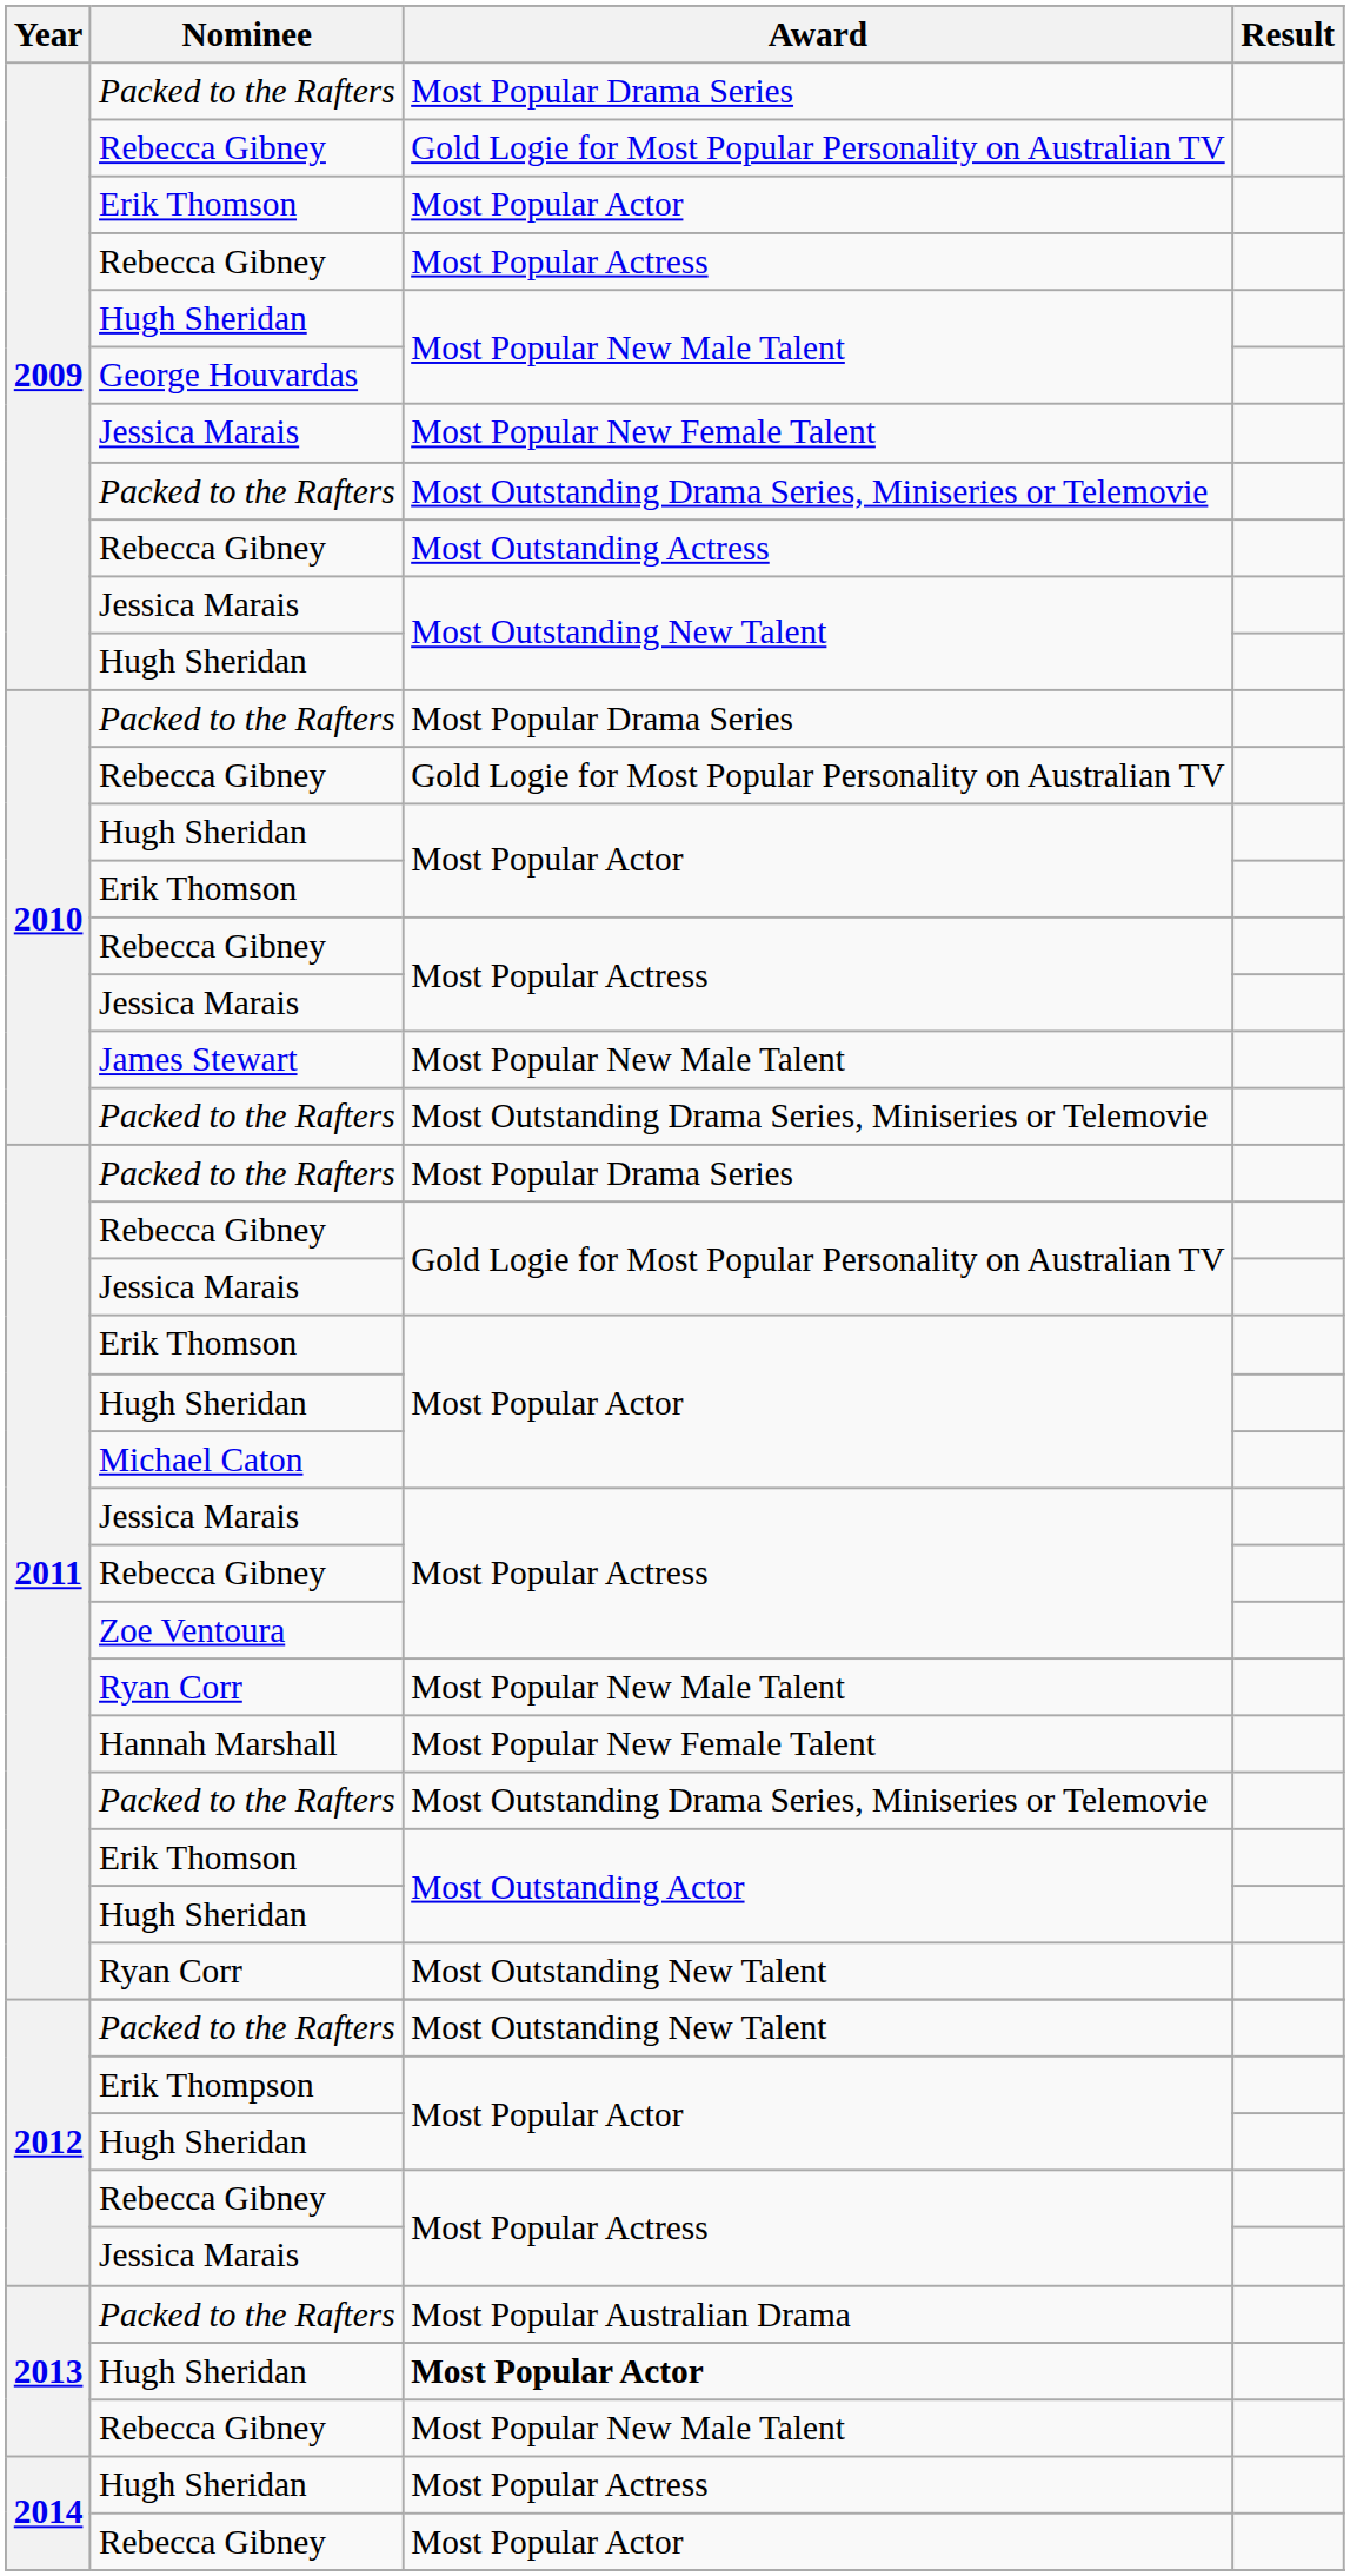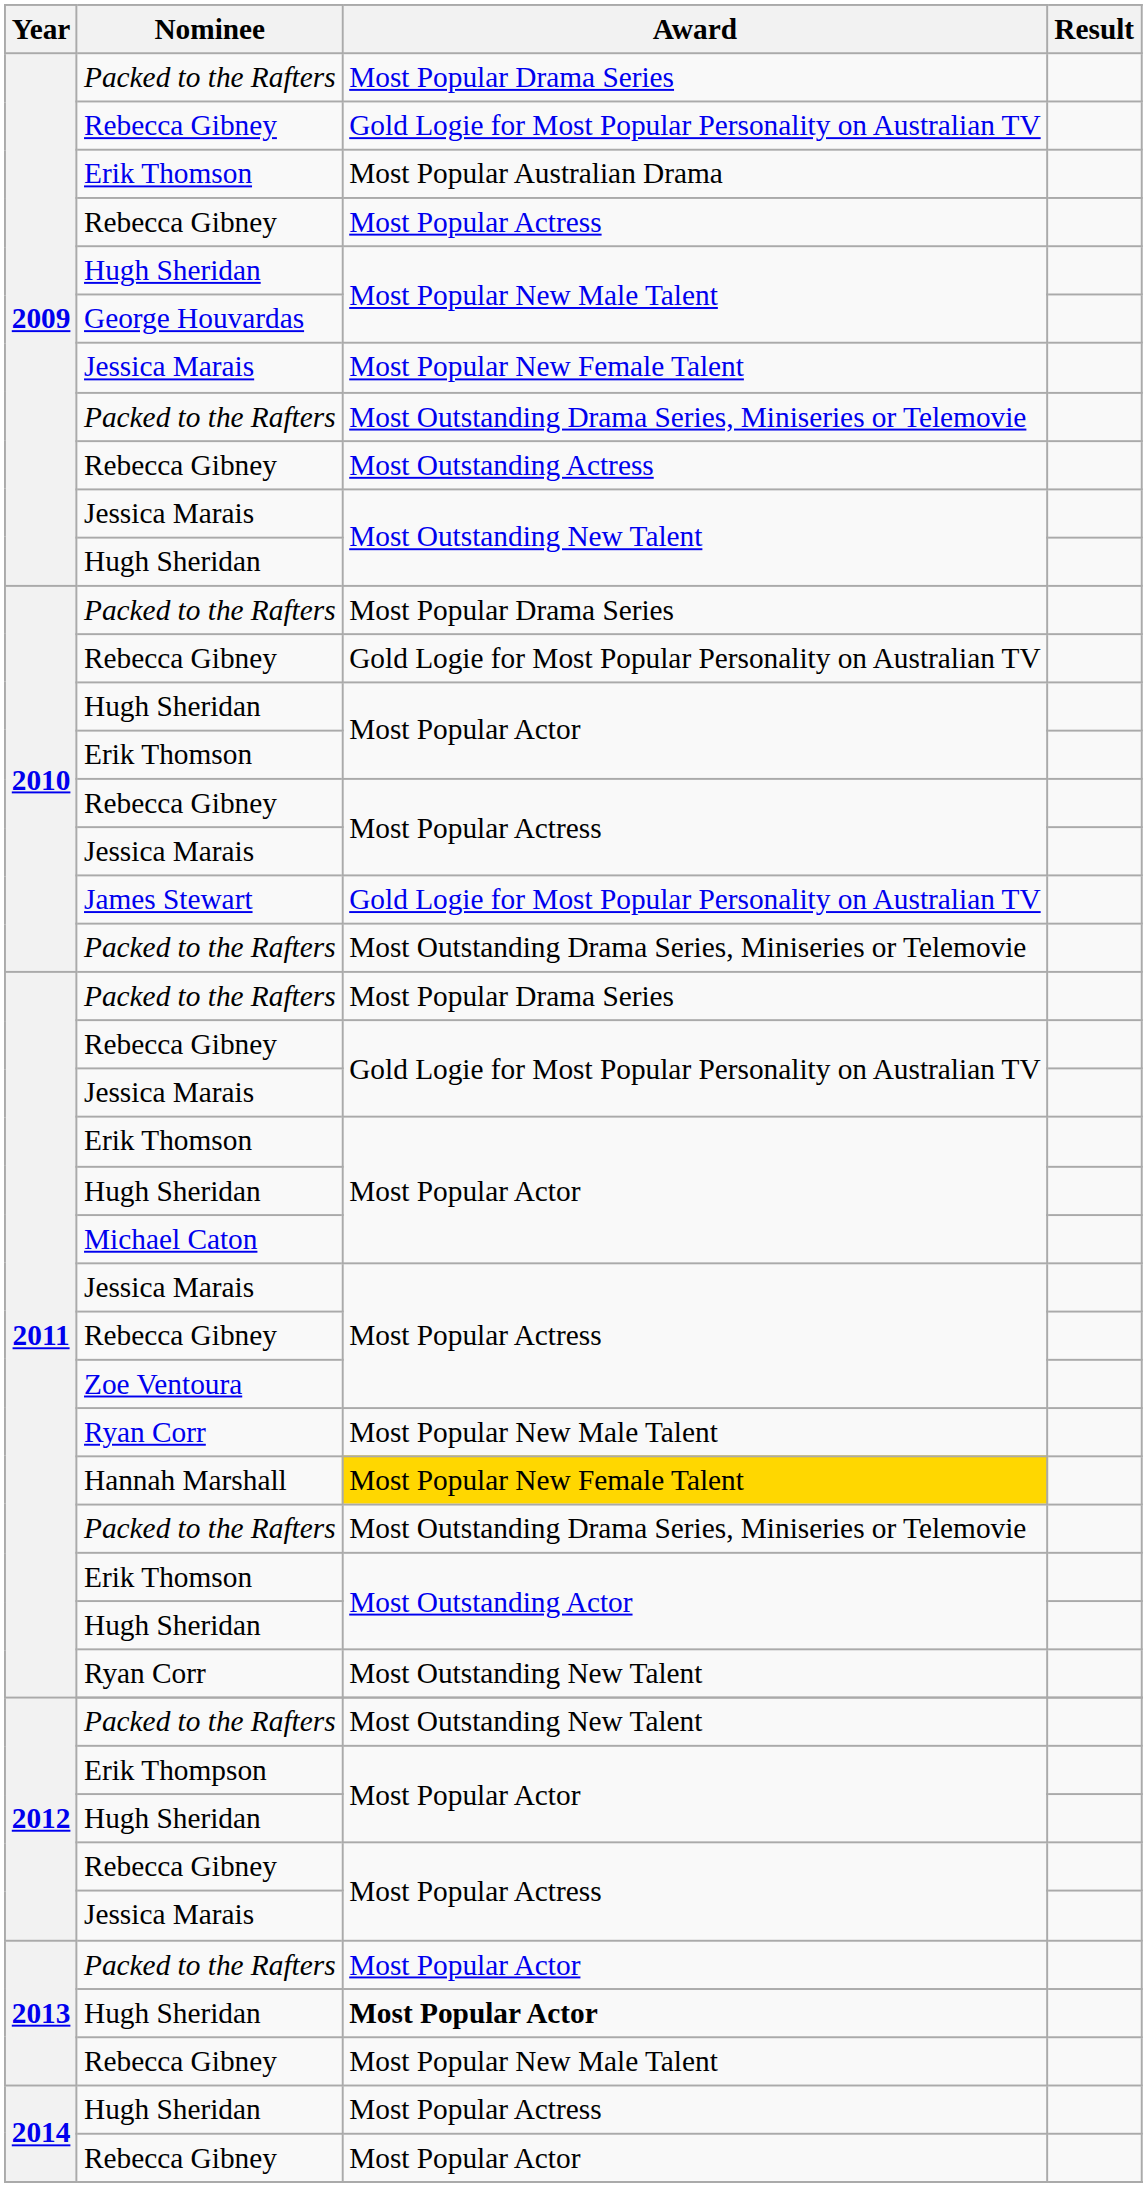2009 / Erik Thomson | Award: Most Popular Actor -> Most Popular Australian Drama
James Stewart | Award: Most Popular New Male Talent -> Gold Logie for Most Popular Personality on Australian TV
Hannah Marshall | Award: no background -> gold background
2013 / Packed to the Rafters | Award: Most Popular Australian Drama -> Most Popular Actor
